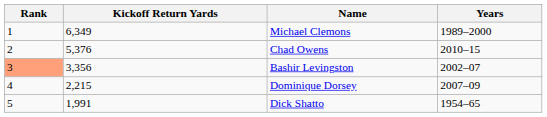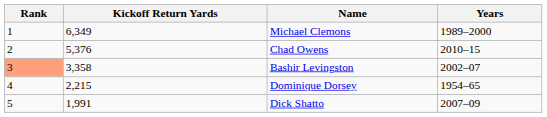Bashir Levingston | Kickoff Return Yards: 3,356 -> 3,358
Dominique Dorsey | Years: 2007–09 -> 1954–65
Dick Shatto | Years: 1954–65 -> 2007–09
